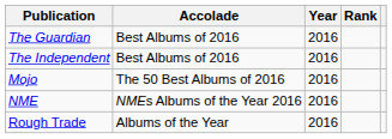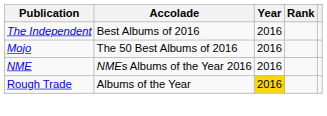- row: The Guardian | Best Albums of 2016 | 2016
Rough Trade | Year: no background -> gold background
